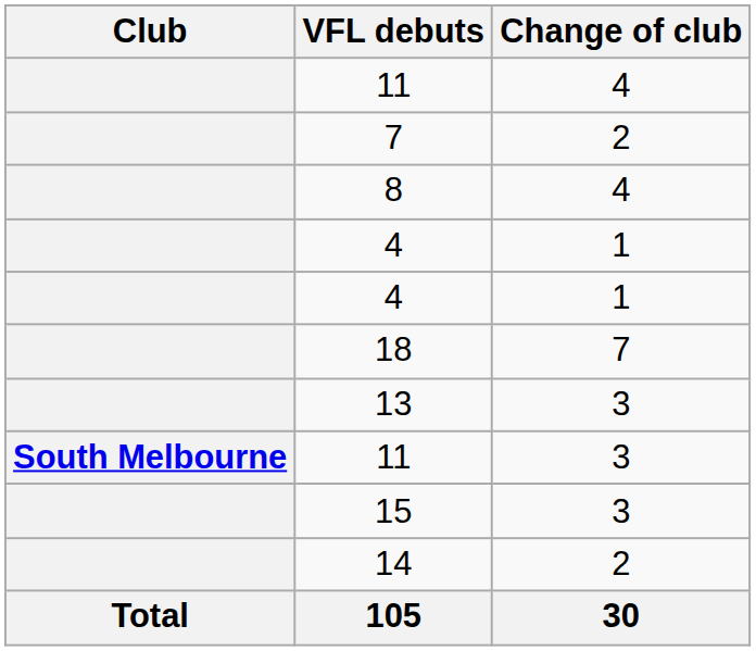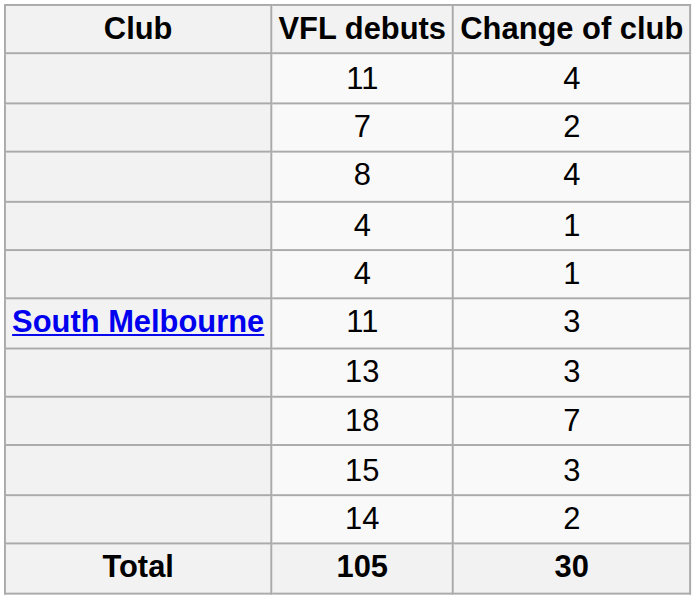rows swapped: 18 <-> 11 / 3
